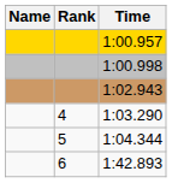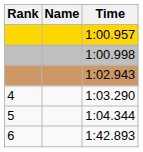columns swapped: Rank <-> Name
